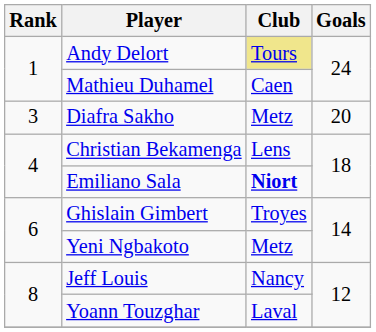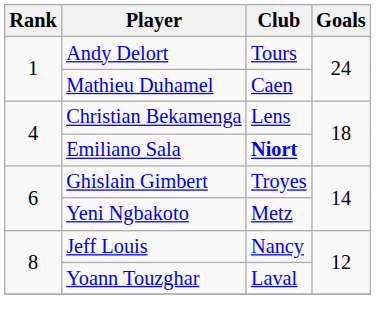Andy Delort | Club: khaki background -> no background
- row: 3 | Diafra Sakho | Metz | 20
